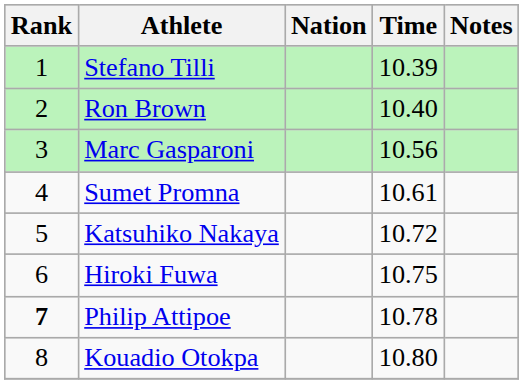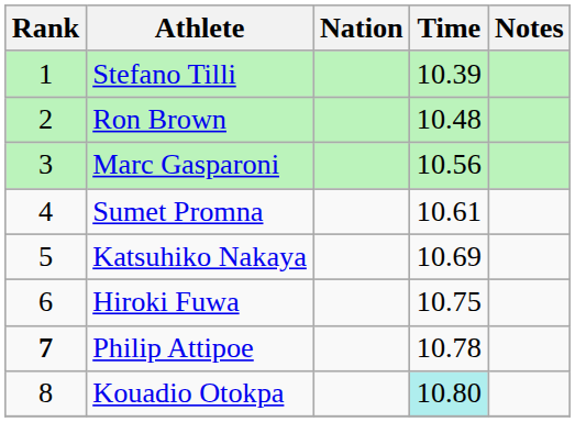Ron Brown | Time: 10.40 -> 10.48
Katsuhiko Nakaya | Time: 10.72 -> 10.69
Kouadio Otokpa | Time: no background -> paleturquoise background
